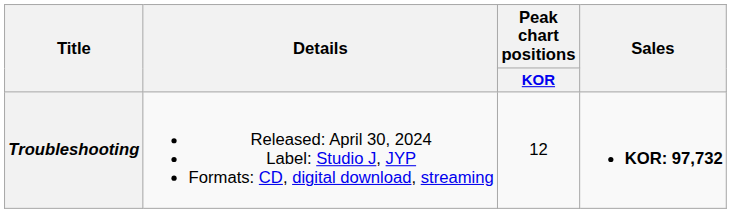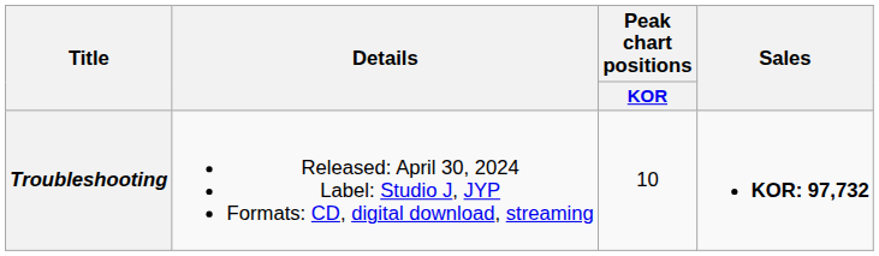Troubleshooting | Peak chart positions / KOR: 12 -> 10
